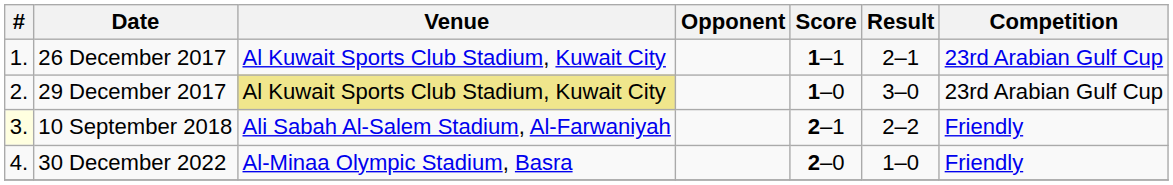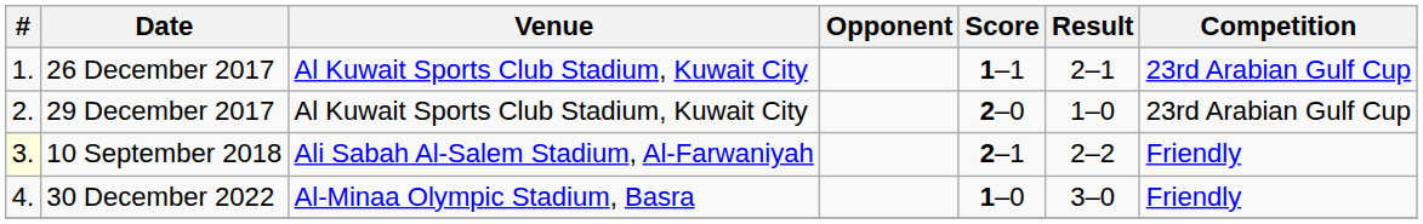29 December 2017 | Venue: khaki background -> no background
29 December 2017 | Score: 1–0 -> 2–0
29 December 2017 | Result: 3–0 -> 1–0
30 December 2022 | Score: 2–0 -> 1–0
30 December 2022 | Result: 1–0 -> 3–0
